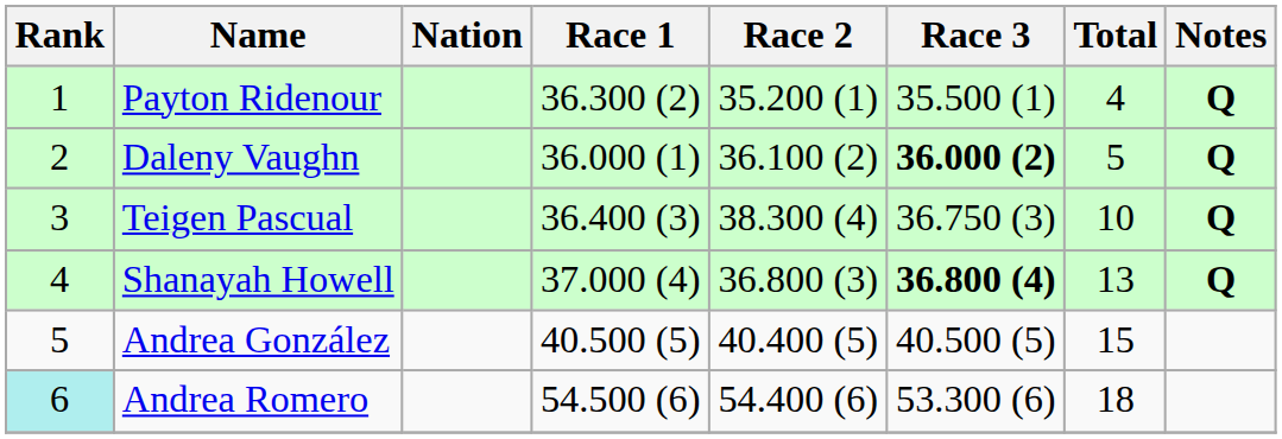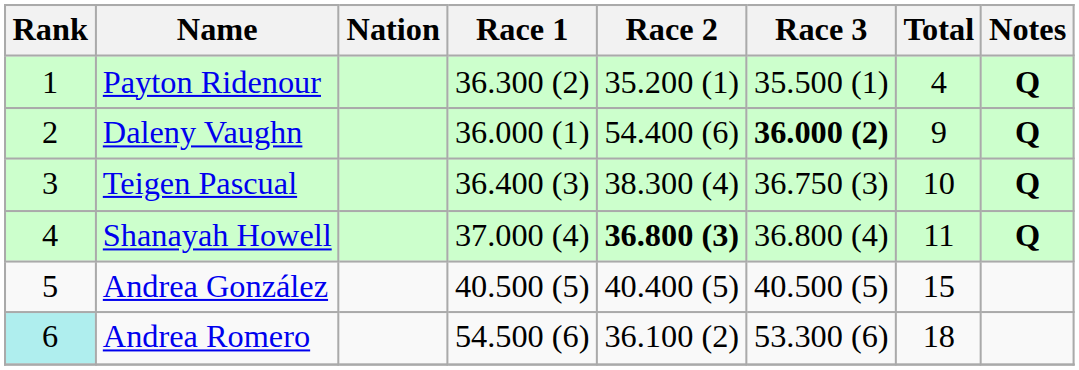Daleny Vaughn | Race 2: 36.100 (2) -> 54.400 (6)
Daleny Vaughn | Total: 5 -> 9
Shanayah Howell | Race 2: normal -> bold
Shanayah Howell | Race 3: bold -> normal
Shanayah Howell | Total: 13 -> 11
Andrea Romero | Race 2: 54.400 (6) -> 36.100 (2)
